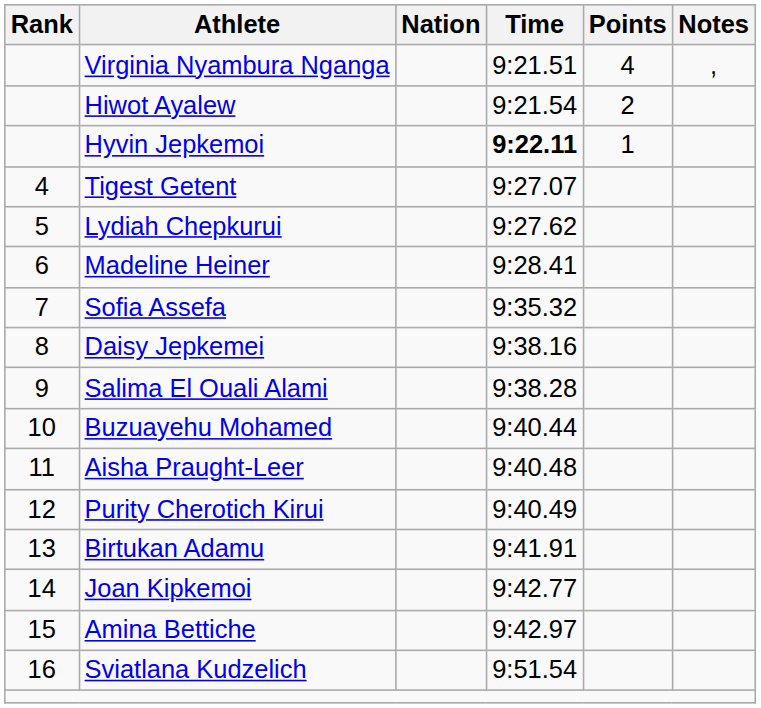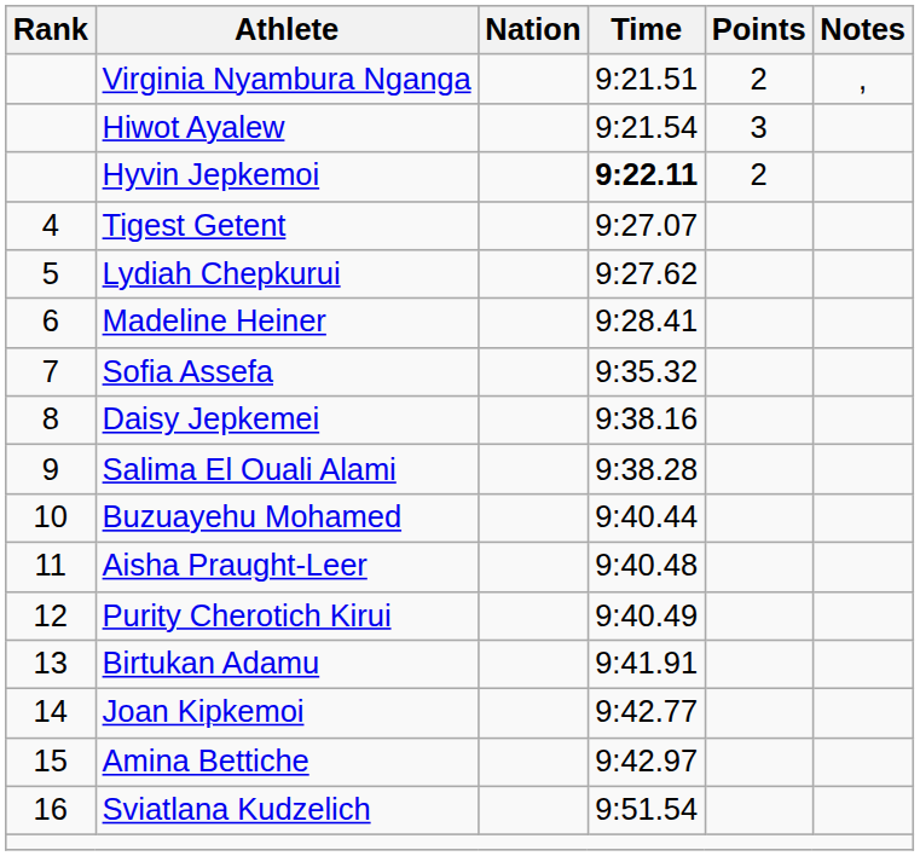Virginia Nyambura Nganga | Points: 4 -> 2
Hiwot Ayalew | Points: 2 -> 3
Hyvin Jepkemoi | Points: 1 -> 2
